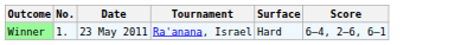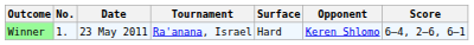+ column: Opponent | Keren Shlomo
